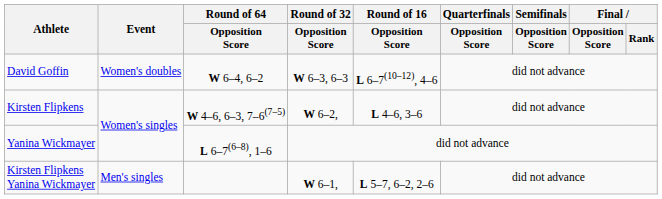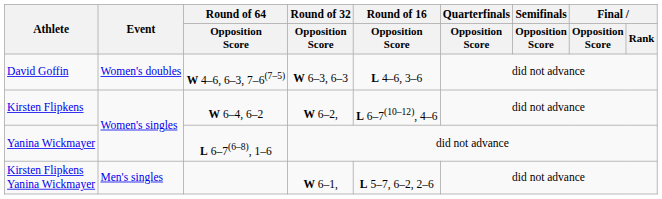David Goffin | Round of 64 / Opposition Score: W 6–4, 6–2 -> W 4–6, 6–3, 7–6(7–5)
David Goffin | Round of 16 / Opposition Score: L 6–7(10–12), 4–6 -> L 4–6, 3–6
Kirsten Flipkens | Round of 64 / Opposition Score: W 4–6, 6–3, 7–6(7–5) -> W 6–4, 6–2
Kirsten Flipkens | Round of 16 / Opposition Score: L 4–6, 3–6 -> L 6–7(10–12), 4–6
